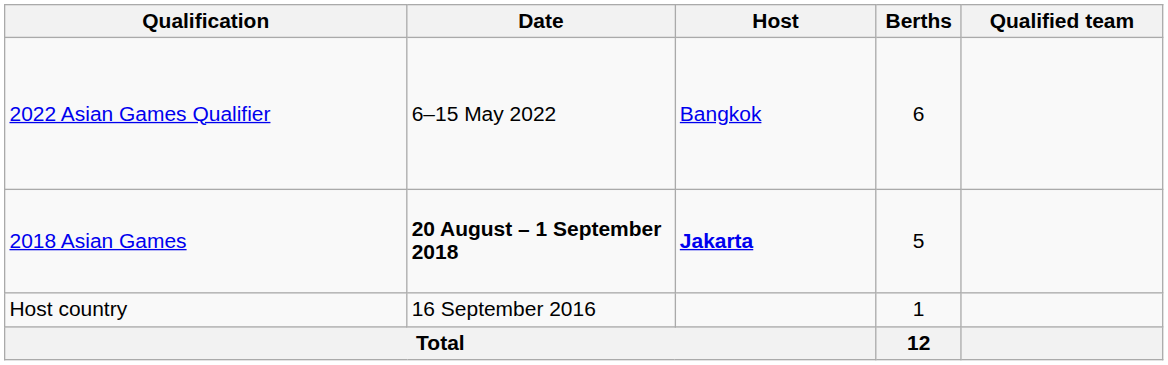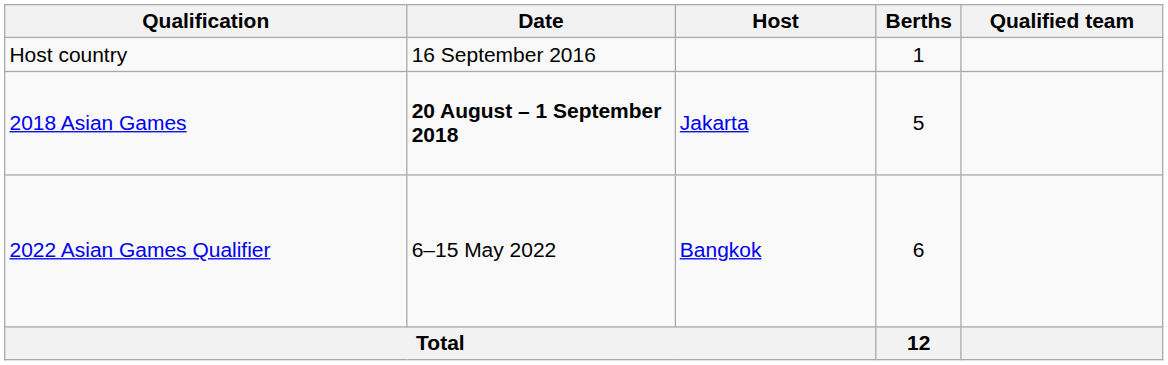rows swapped: Host country <-> 2022 Asian Games Qualifier
2018 Asian Games | Host: bold -> normal
